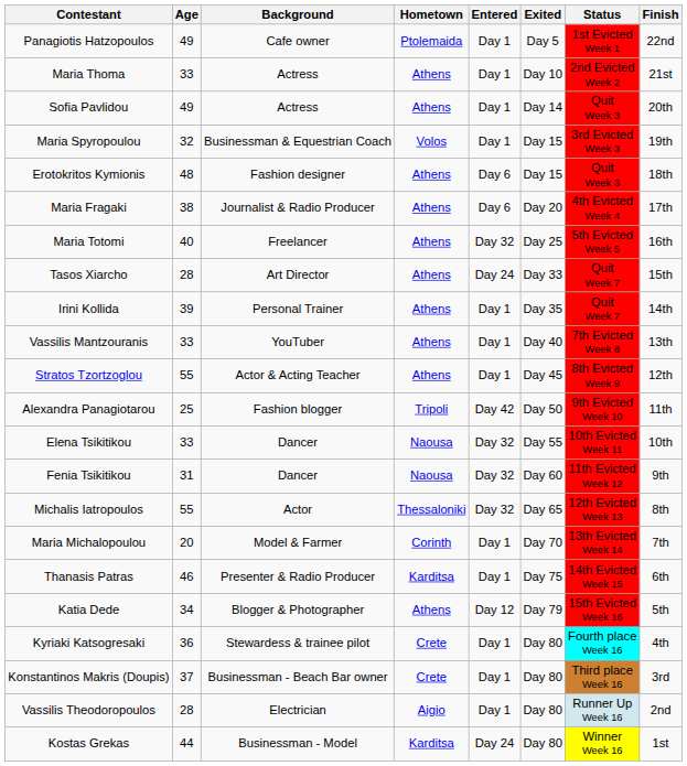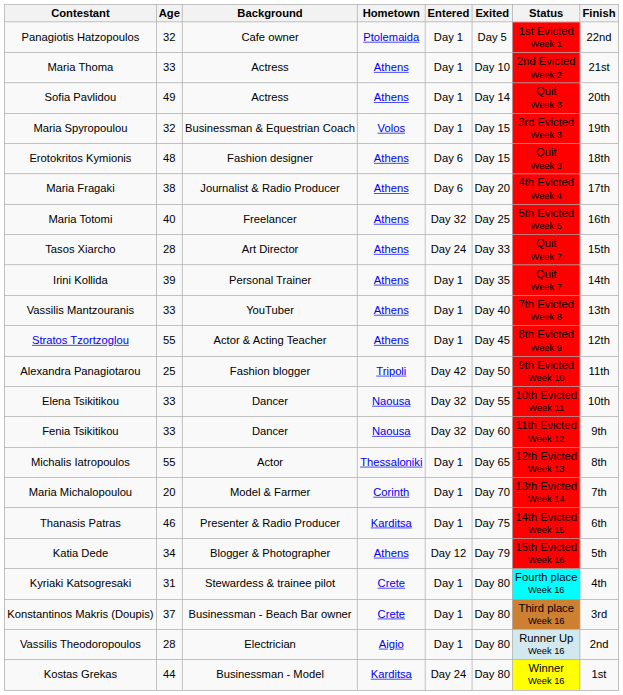Panagiotis Hatzopoulos | Age: 49 -> 32
Fenia Tsikitikou | Age: 31 -> 33
Michalis Iatropoulos | Entered: Day 32 -> Day 1
Kyriaki Katsogresaki | Age: 36 -> 31
